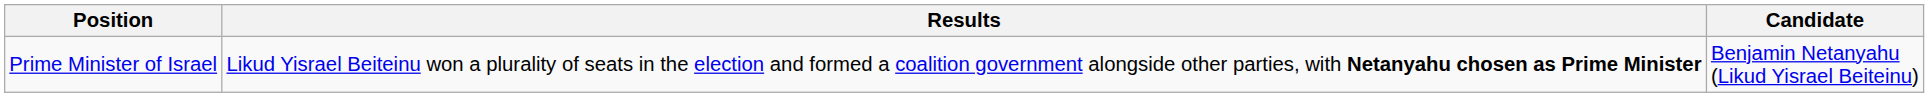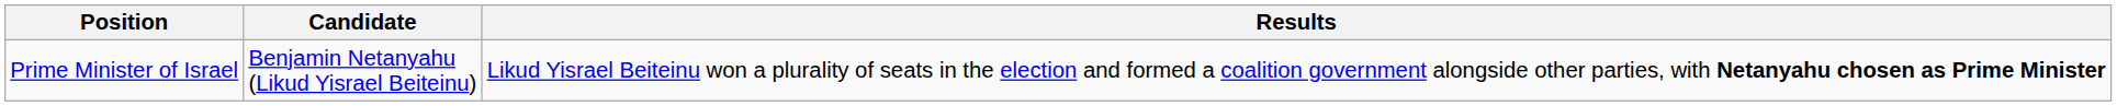columns swapped: Candidate <-> Results
